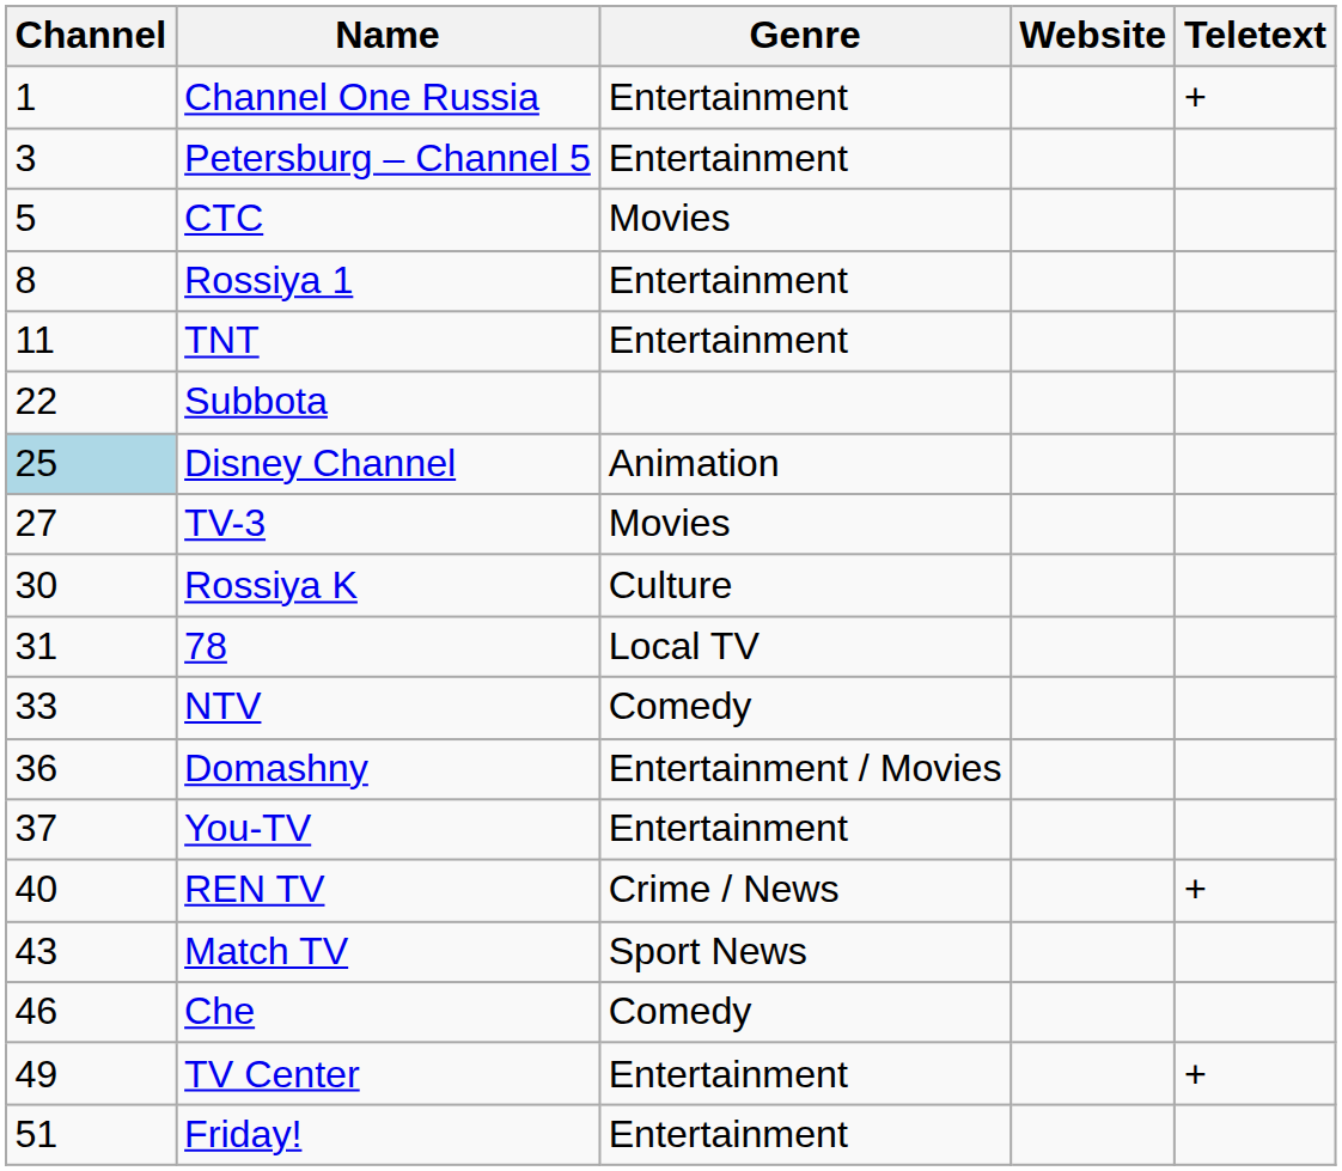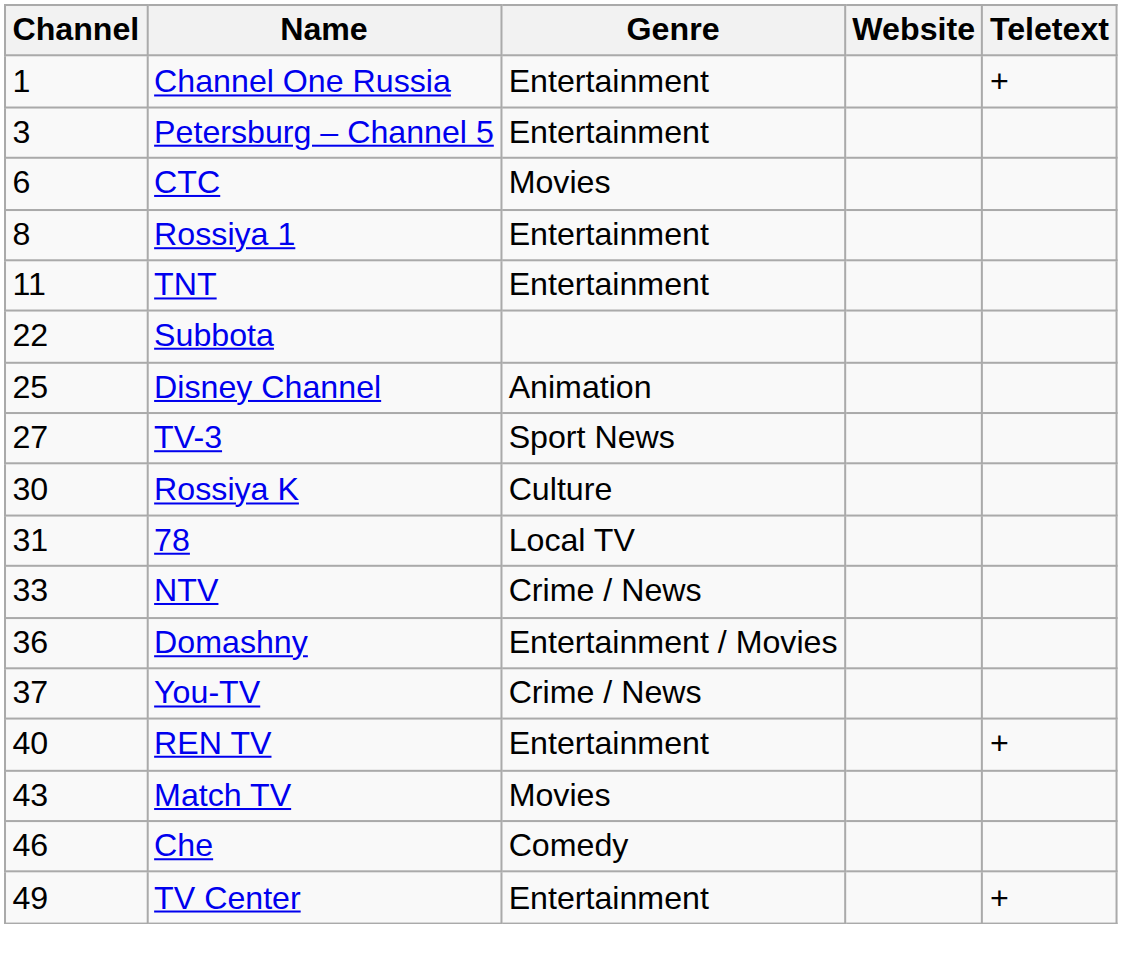CTC | Channel: 5 -> 6
Disney Channel | Channel: lightblue background -> no background
TV-3 | Genre: Movies -> Sport News
NTV | Genre: Comedy -> Crime / News
You-TV | Genre: Entertainment -> Crime / News
REN TV | Genre: Crime / News -> Entertainment
Match TV | Genre: Sport News -> Movies
- row: 51 | Friday! | Entertainment
